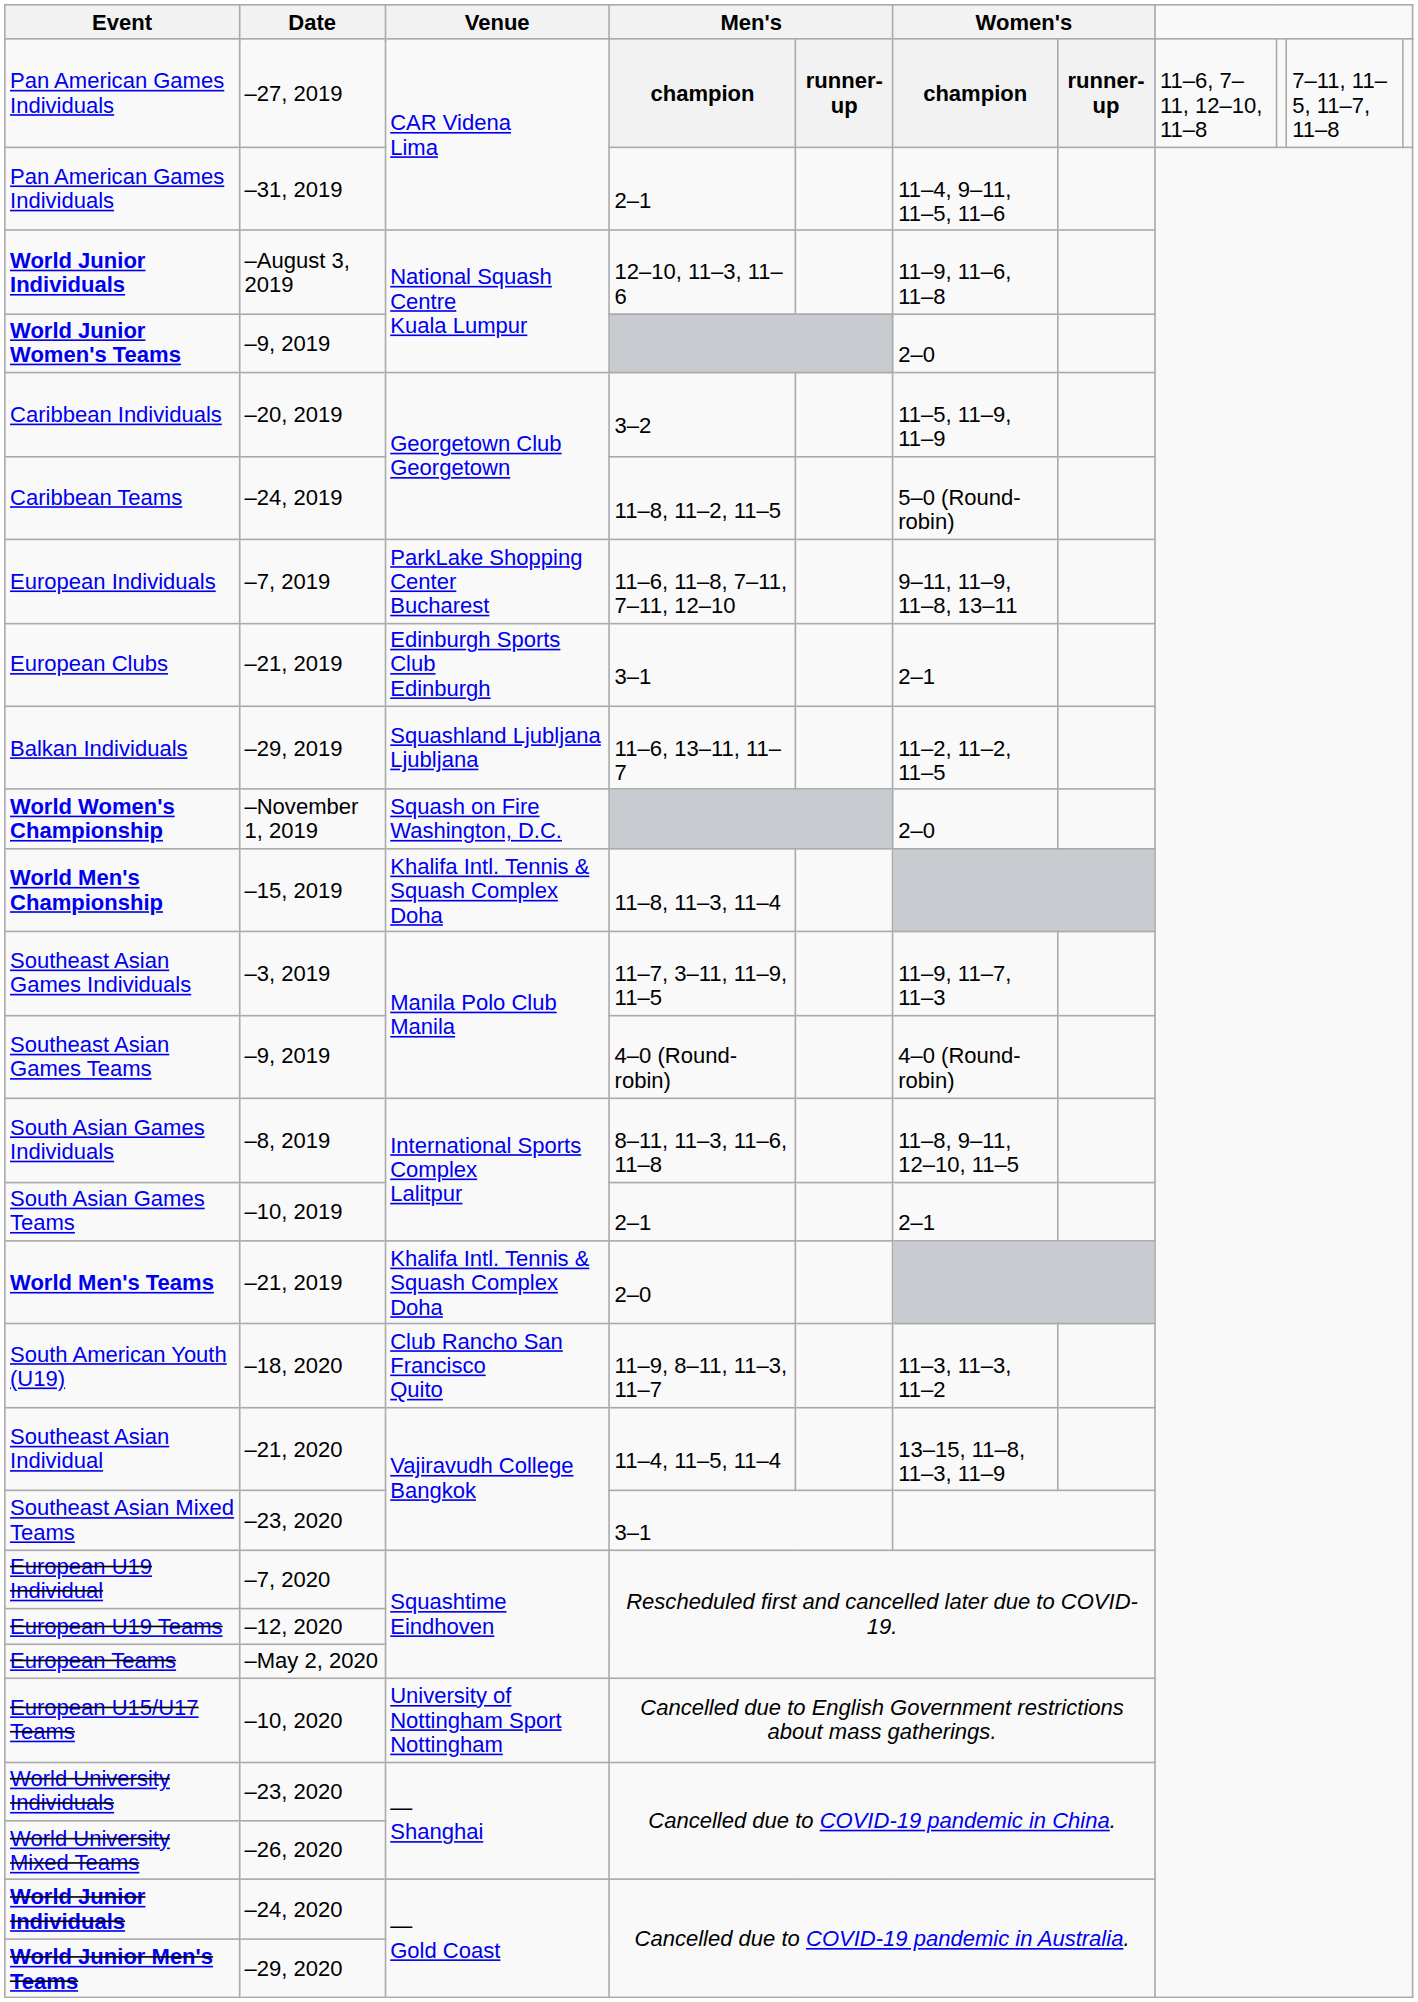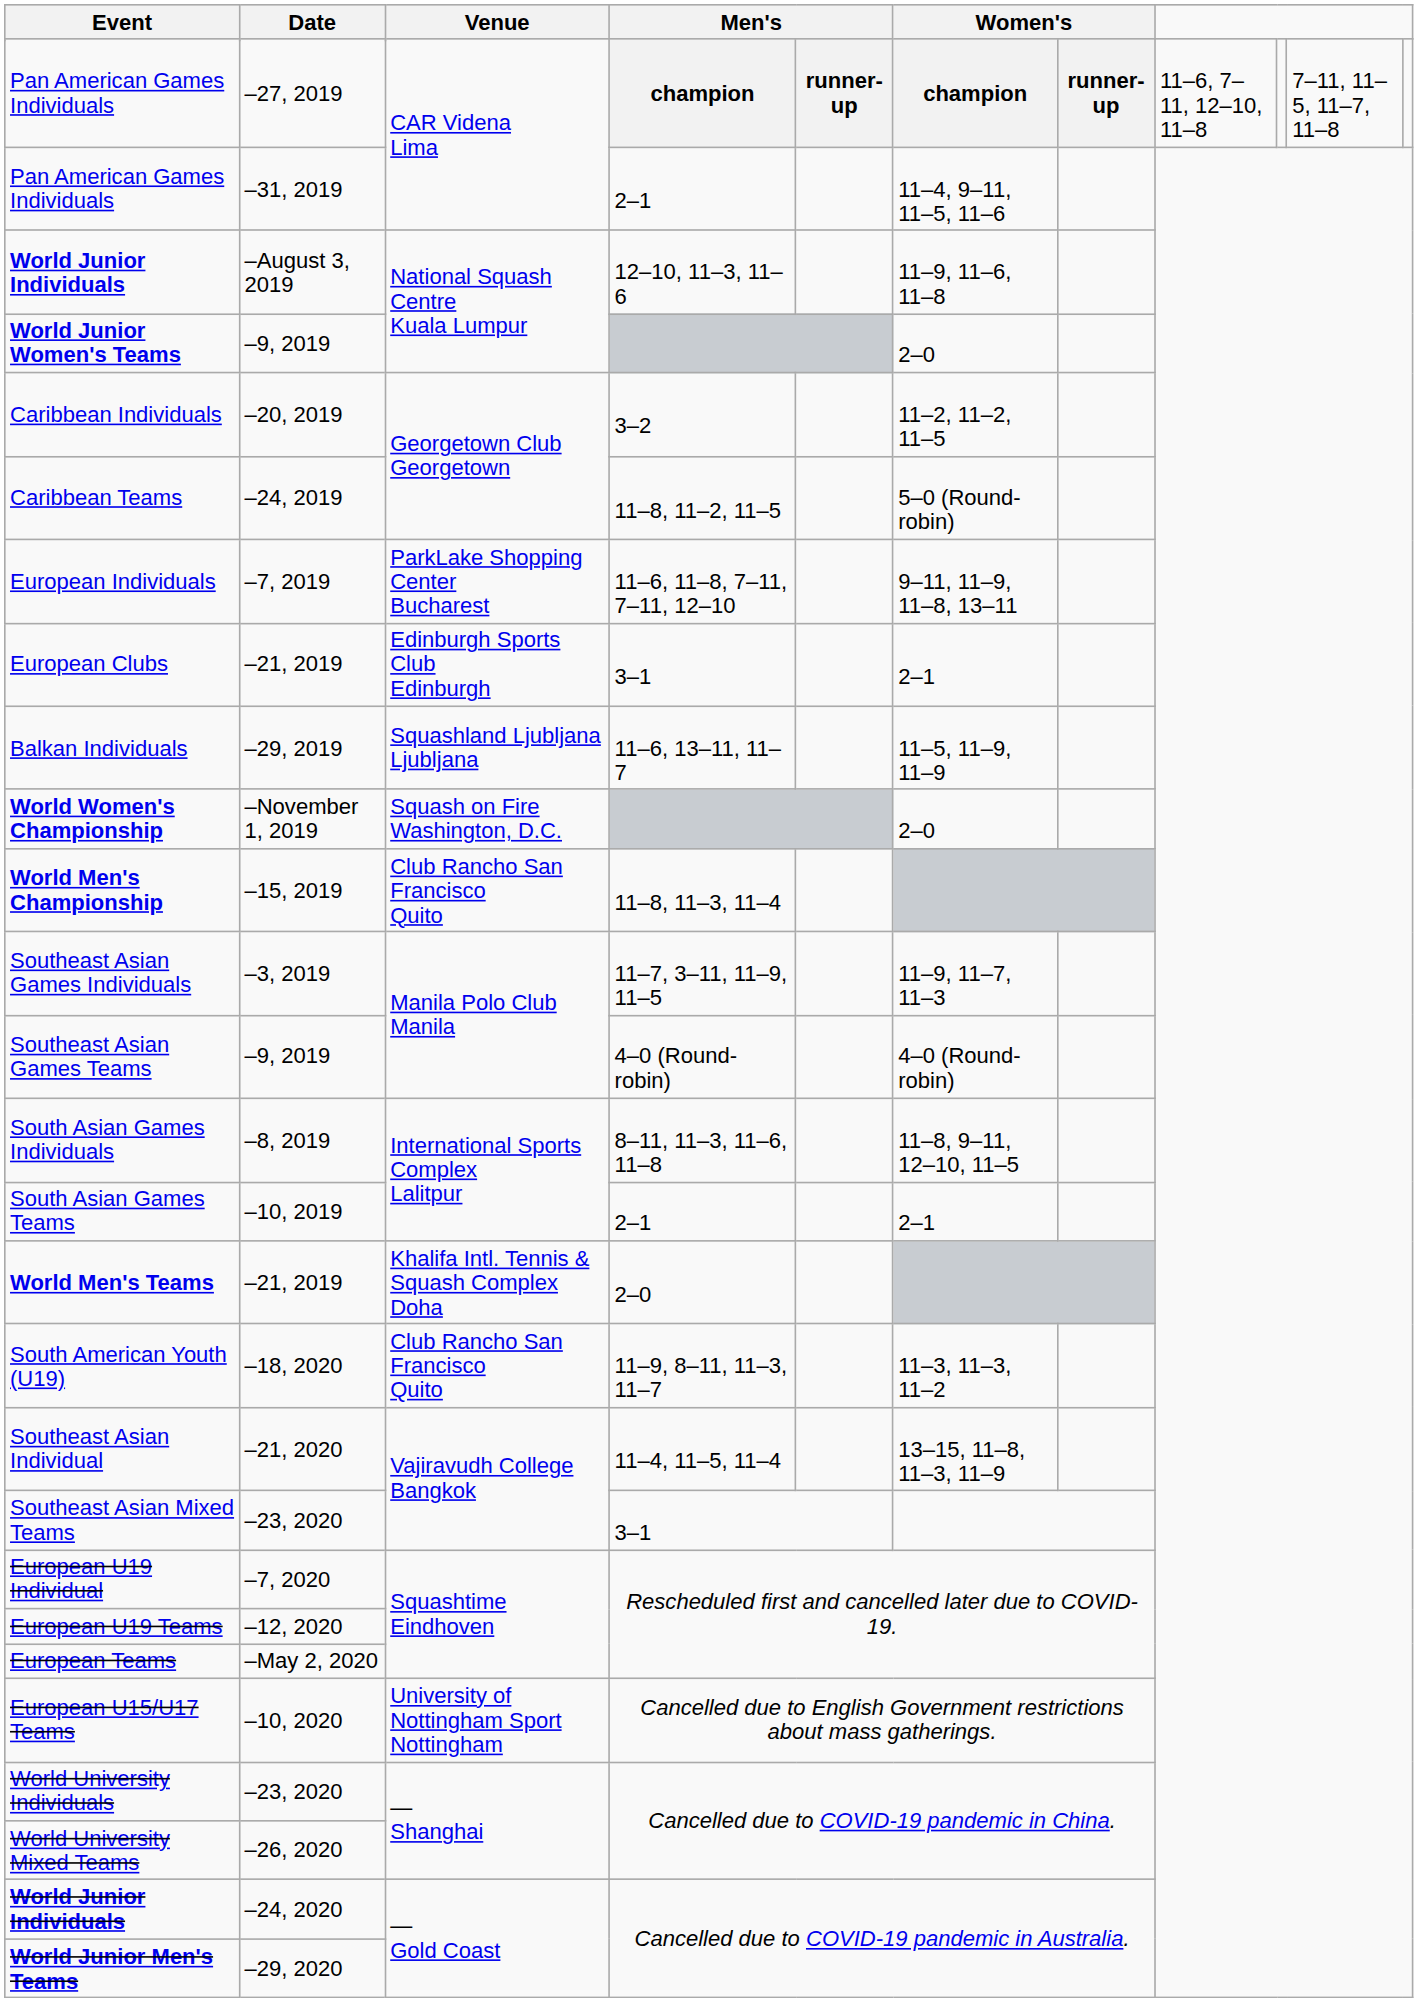Caribbean Individuals | Women's / champion: 11–5, 11–9, 11–9 -> 11–2, 11–2, 11–5
Balkan Individuals | Women's / champion: 11–2, 11–2, 11–5 -> 11–5, 11–9, 11–9
World Men's Championship | Venue: Khalifa Intl. Tennis & Squash Complex Doha -> Club Rancho San Francisco Quito
